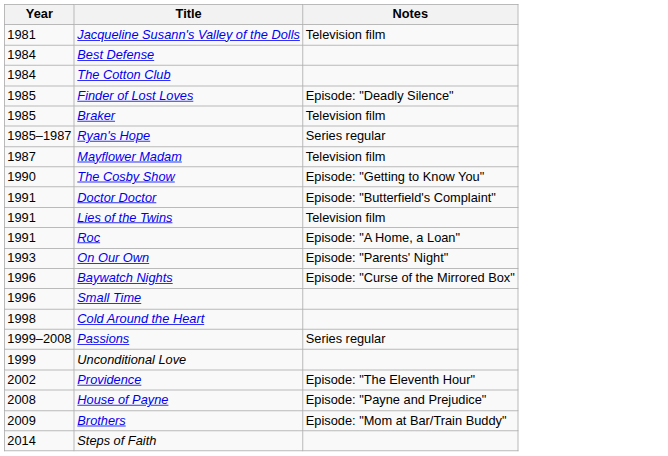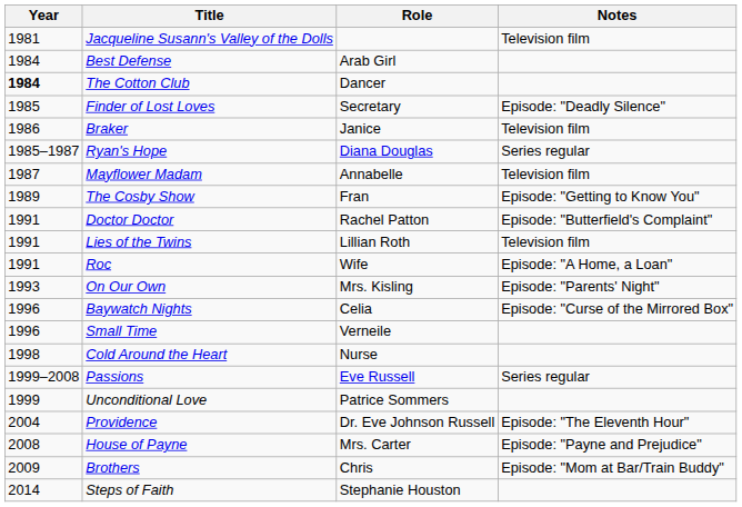+ column: Role | Arab Girl | Dancer | Secretary | Janice | Diana Douglas | Annabelle | Fran | Rachel Patton | Lillian Roth | Wife | Mrs. Kisling | Celia | Verneile | Nurse | Eve Russell | Patrice Sommers | Dr. Eve Johnson Russell | Mrs. Carter | Chris | Stephanie Houston
The Cotton Club | Year: normal -> bold
Braker | Year: 1985 -> 1986
The Cosby Show | Year: 1990 -> 1989
Providence | Year: 2002 -> 2004
